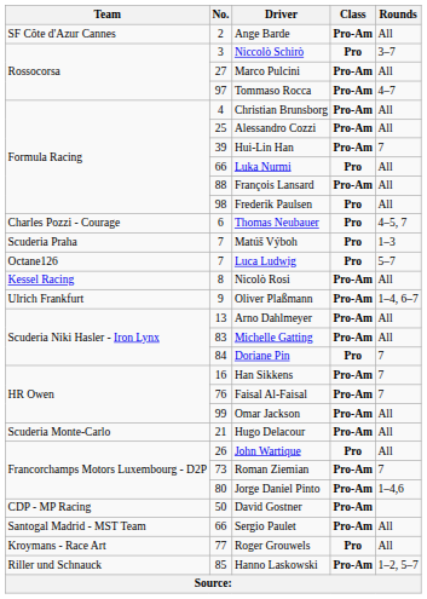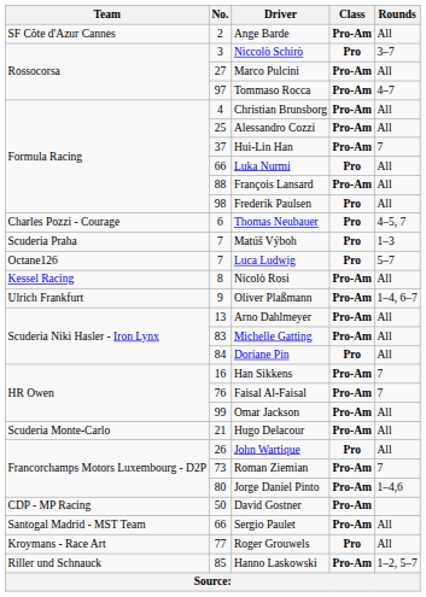Hui-Lin Han | No.: 39 -> 37
Doriane Pin | Rounds: 7 -> All
